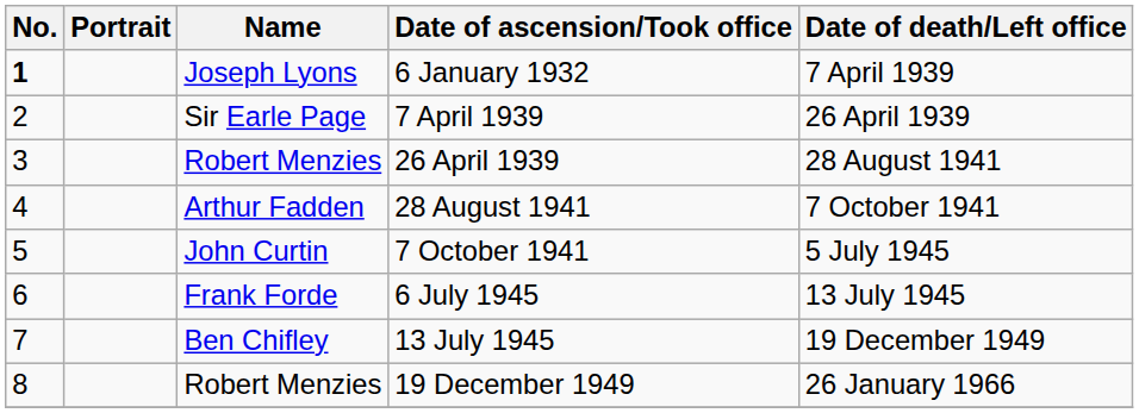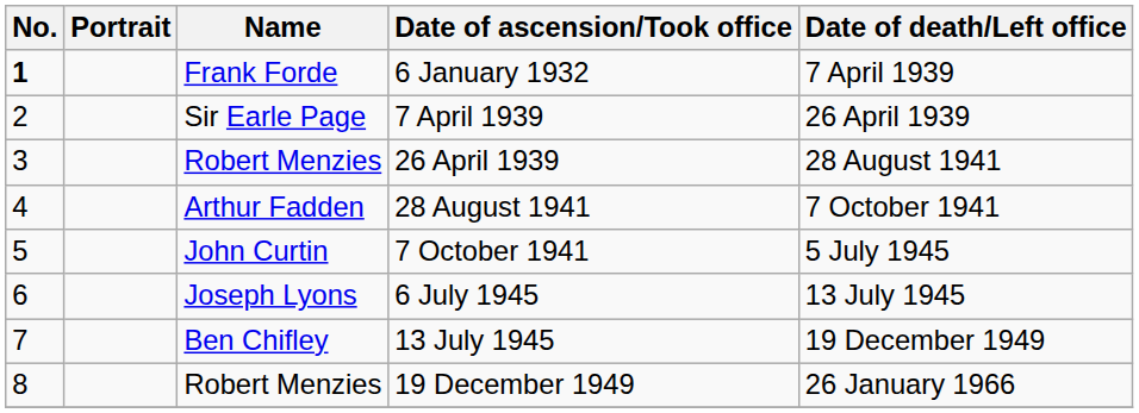6 January 1932 | Name: Joseph Lyons -> Frank Forde
6 July 1945 | Name: Frank Forde -> Joseph Lyons
